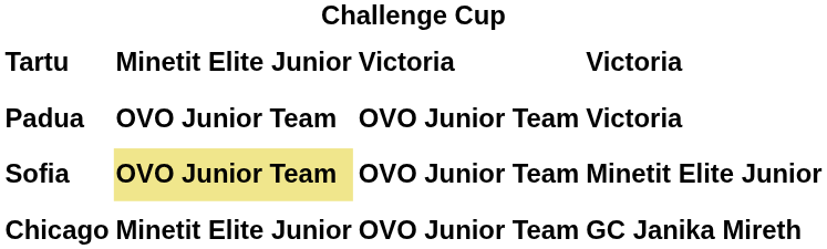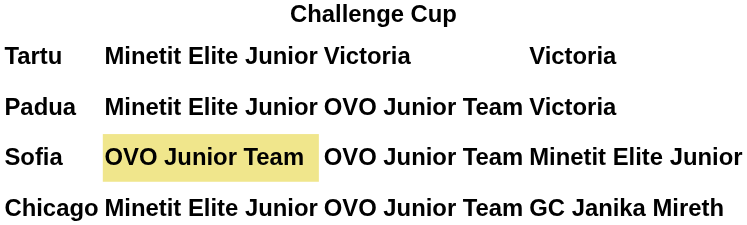Padua | column 2: OVO Junior Team -> Minetit Elite Junior
